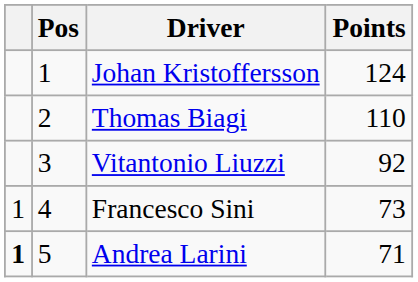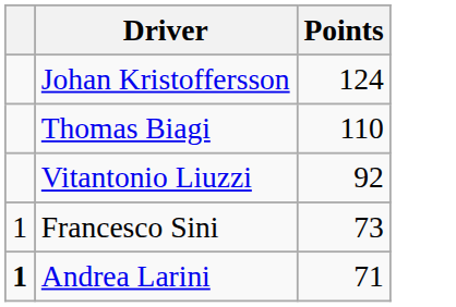- column: Pos | 1 | 2 | 3 | 4 | 5
